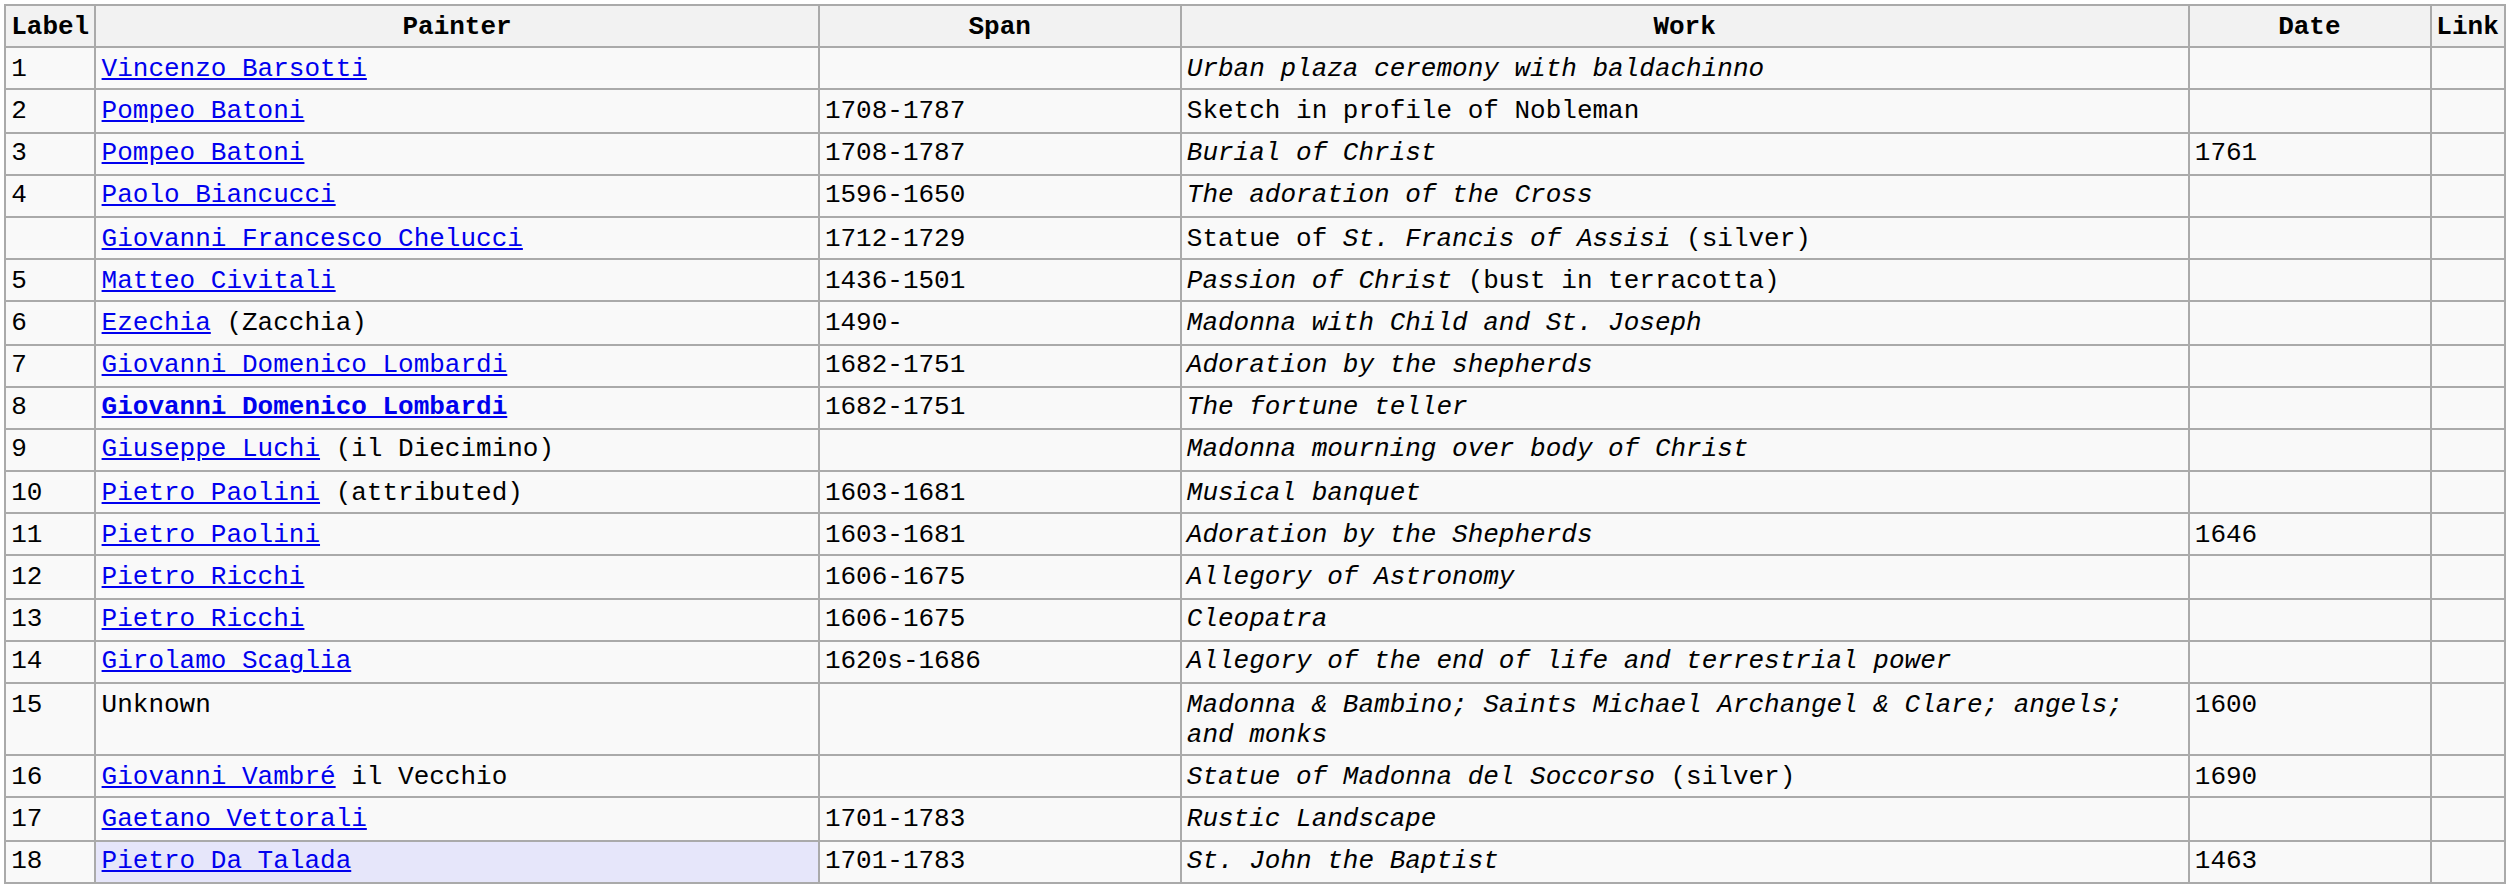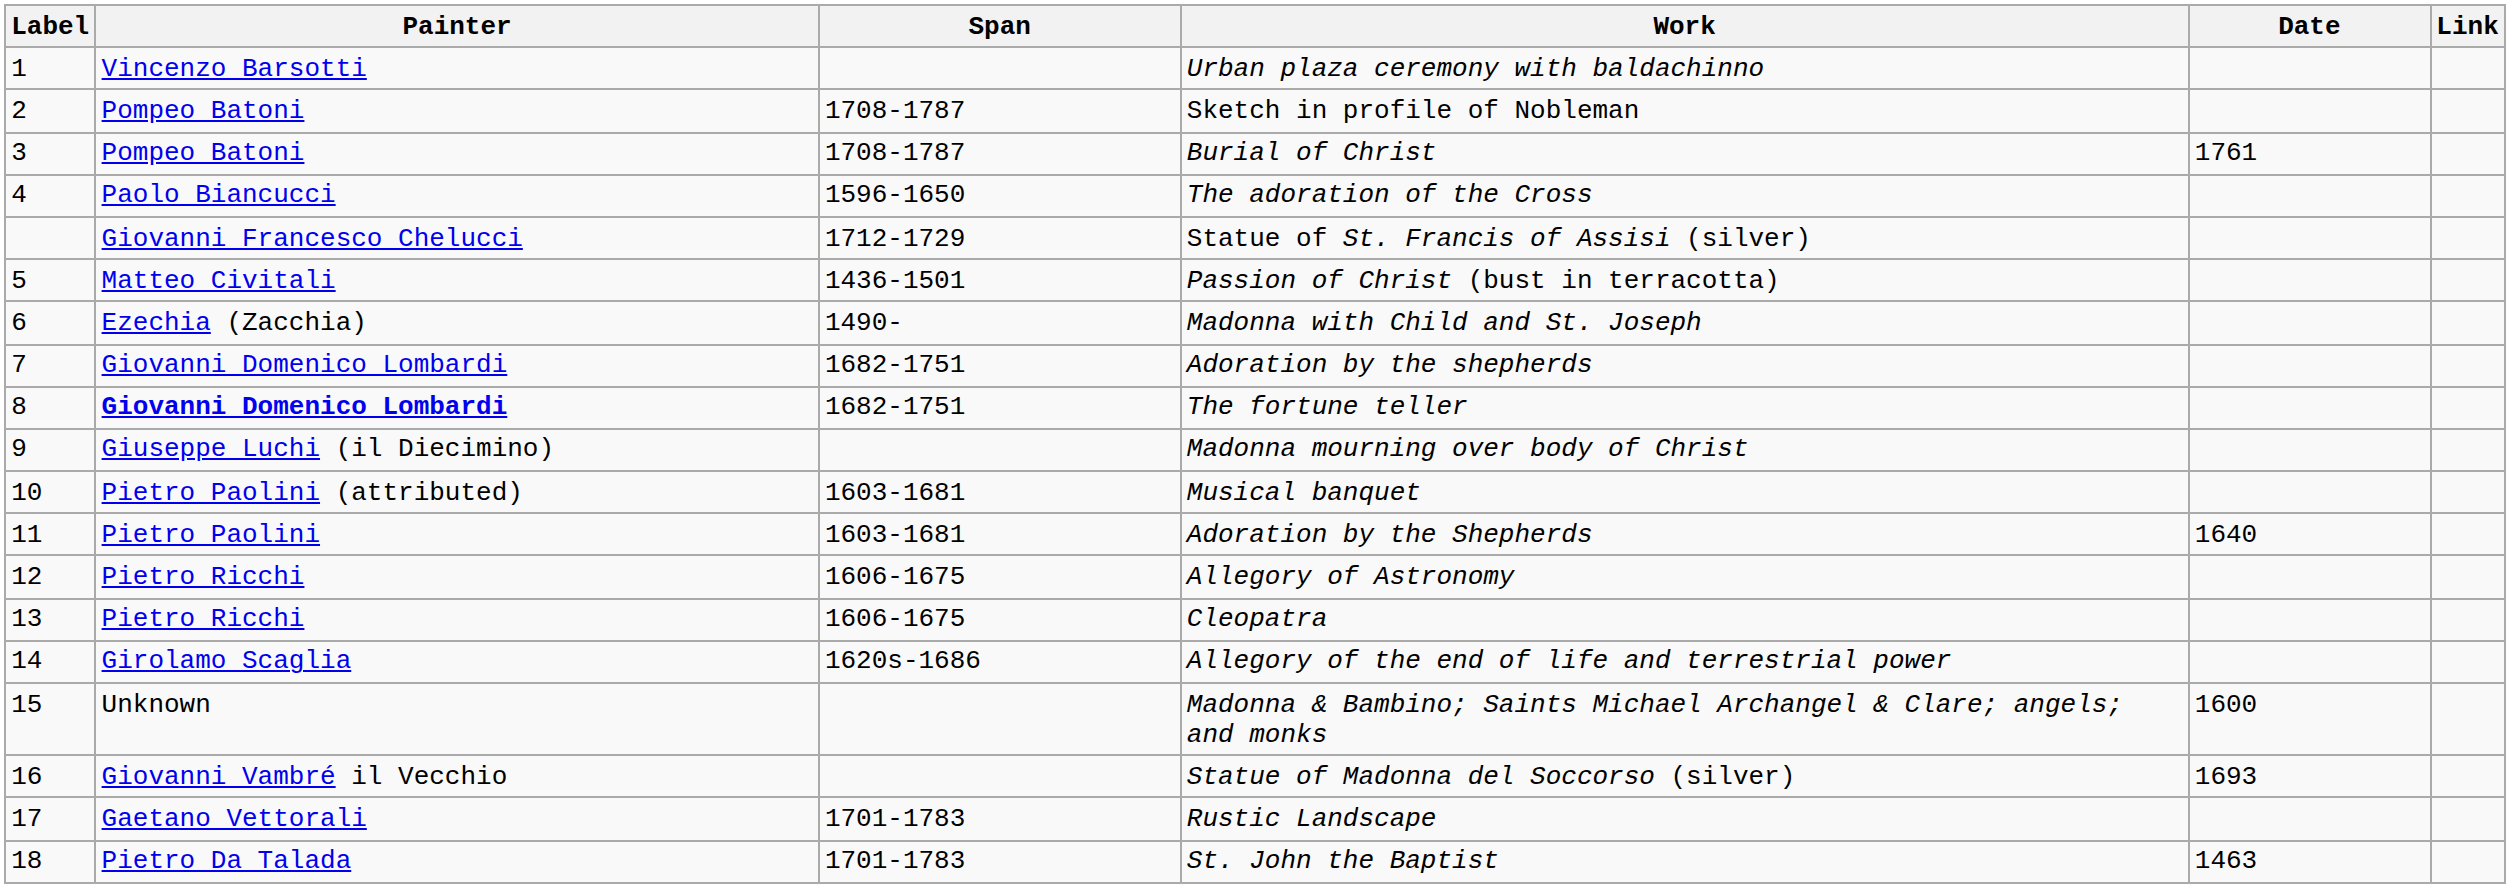Adoration by the Shepherds | Date: 1646 -> 1640
Statue of Madonna del Soccorso (silver) | Date: 1690 -> 1693
St. John the Baptist | Painter: lavender background -> no background
